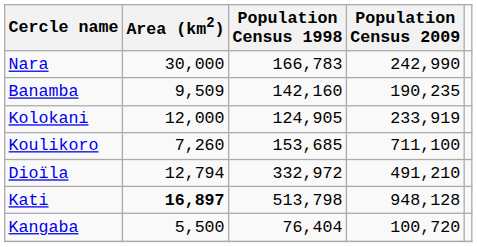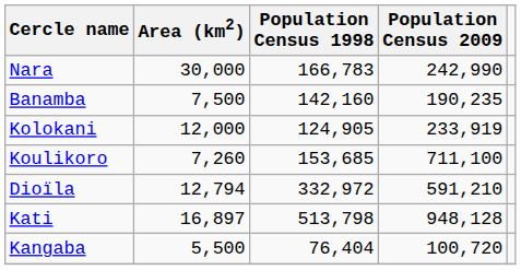Banamba | Area (km2): 9,509 -> 7,500
Dioïla | Population Census 2009: 491,210 -> 591,210
Kati | Area (km2): bold -> normal
